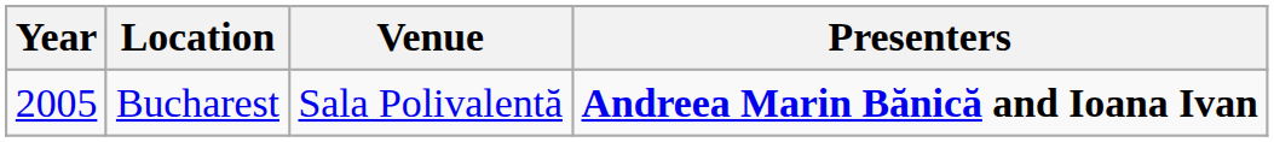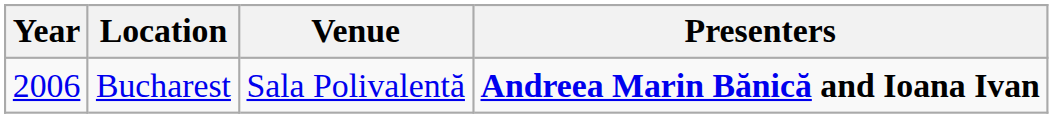Bucharest | Year: 2005 -> 2006
